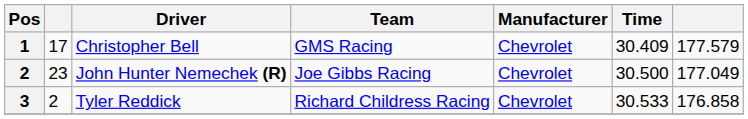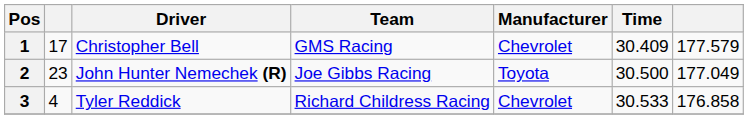John Hunter Nemechek (R) | Manufacturer: Chevrolet -> Toyota
Tyler Reddick | column 2: 2 -> 4
